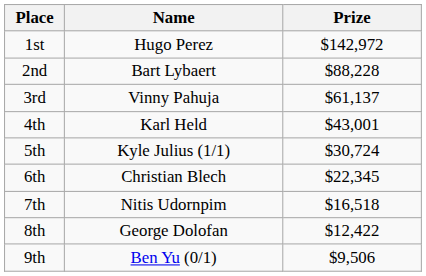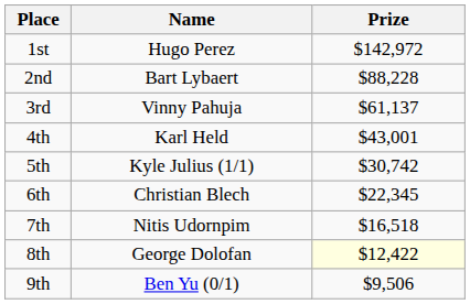5th | Prize: $30,724 -> $30,742
8th | Prize: no background -> lightyellow background
